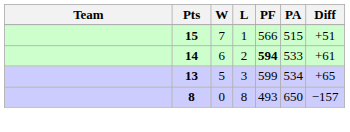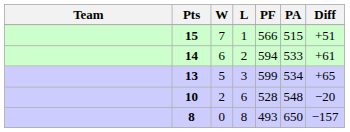14 | PF: bold -> normal
+ row: 10 | 2 | 6 | 528 | 548 | −20
